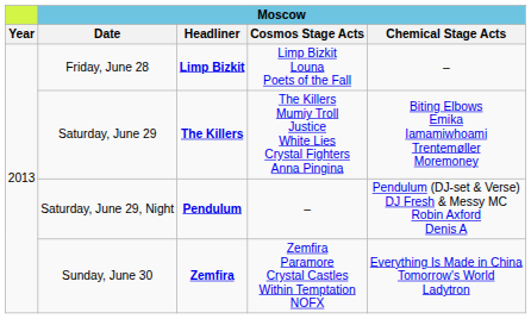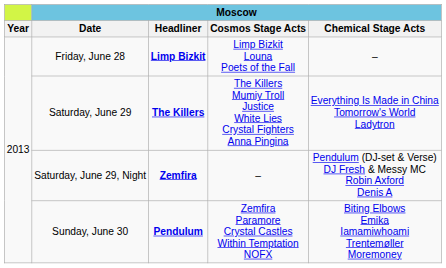Saturday, June 29 | Moscow / Chemical Stage Acts: Biting Elbows Emika Iamamiwhoami Trentemøller Moremoney -> Everything Is Made in China Tomorrow's World Ladytron
Saturday, June 29, Night | Moscow / Headliner: Pendulum -> Zemfira
Sunday, June 30 | Moscow / Headliner: Zemfira -> Pendulum
Sunday, June 30 | Moscow / Chemical Stage Acts: Everything Is Made in China Tomorrow's World Ladytron -> Biting Elbows Emika Iamamiwhoami Trentemøller Moremoney
